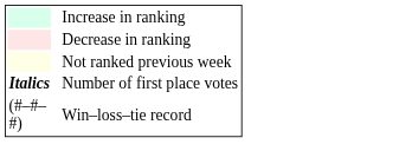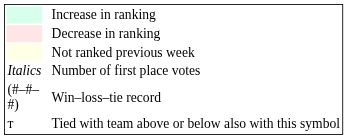Number of first place votes | column 1: bold -> normal
+ row: т | Tied with team above or below also with this symbol
